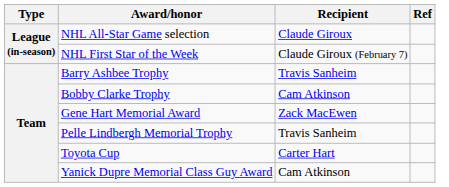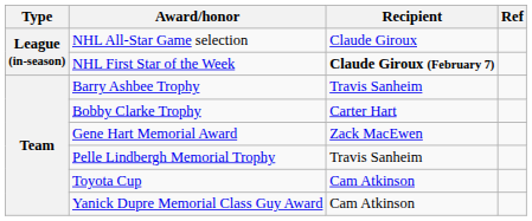NHL First Star of the Week | Recipient: normal -> bold
Bobby Clarke Trophy | Recipient: Cam Atkinson -> Carter Hart
Toyota Cup | Recipient: Carter Hart -> Cam Atkinson
